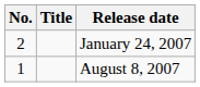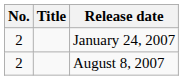August 8, 2007 | No.: 1 -> 2
